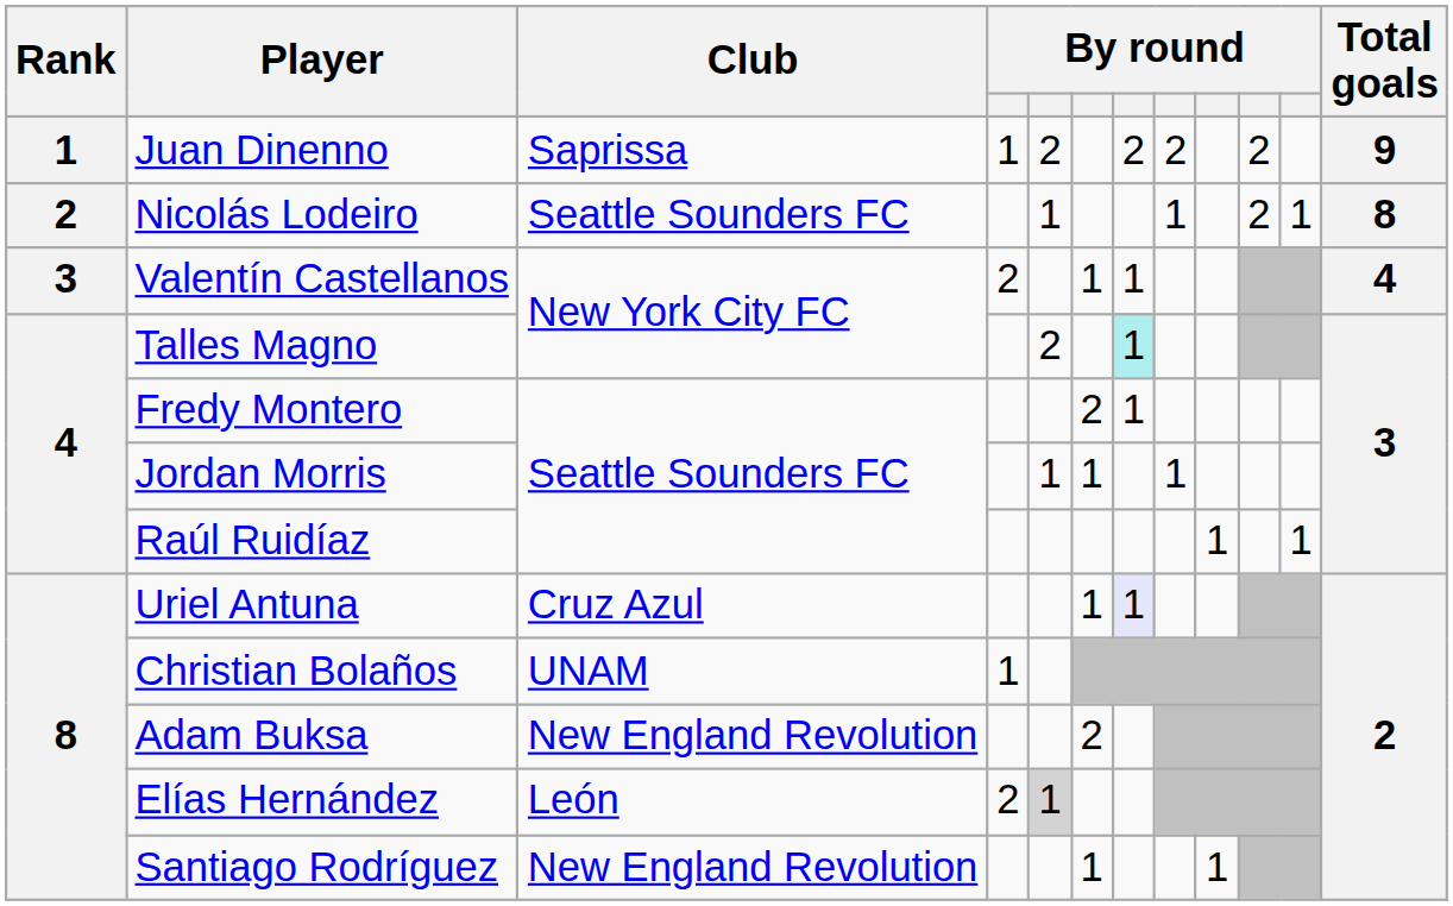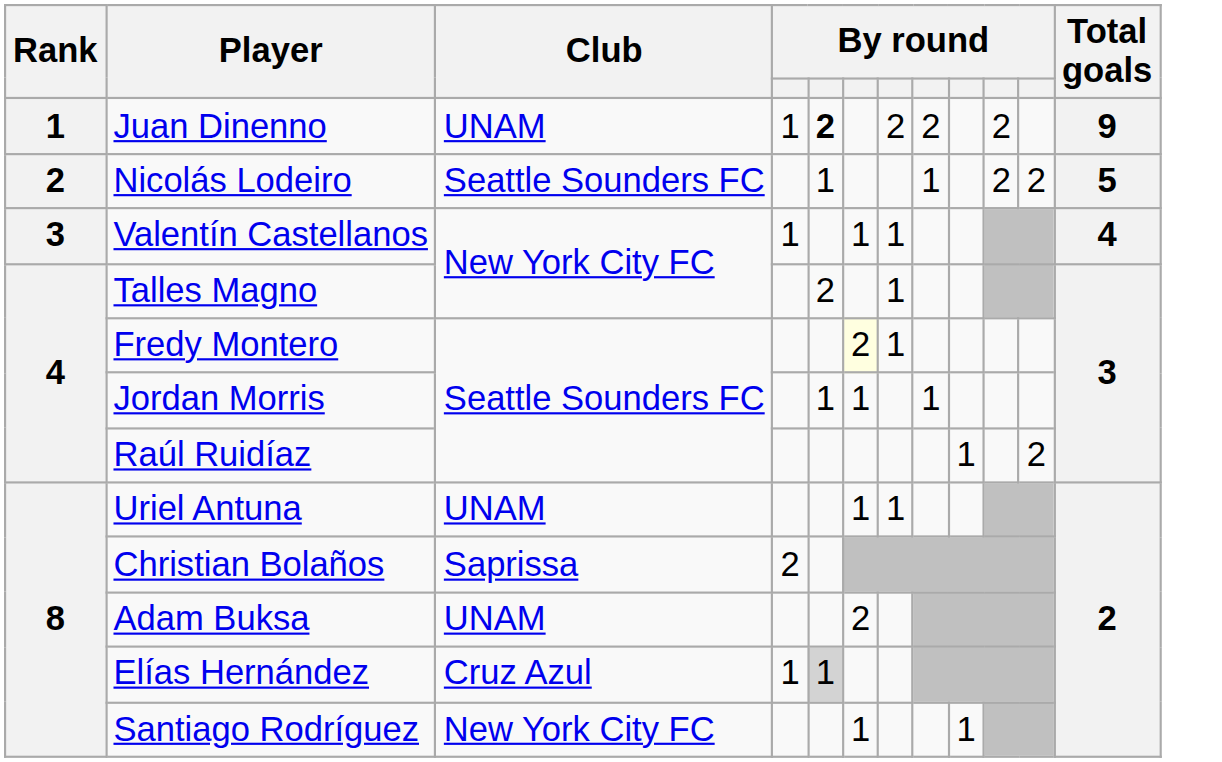Juan Dinenno | Club: Saprissa -> UNAM
Juan Dinenno | column 5: normal -> bold
Nicolás Lodeiro | column 11: 1 -> 2
Nicolás Lodeiro | Total goals: 8 -> 5
Valentín Castellanos | column 4: 2 -> 1
Talles Magno | column 7: paleturquoise background -> no background
Fredy Montero | column 6: no background -> lightyellow background
Raúl Ruidíaz | column 11: 1 -> 2
Uriel Antuna | Club: Cruz Azul -> UNAM
Uriel Antuna | column 7: lavender background -> no background
Christian Bolaños | Club: UNAM -> Saprissa
Christian Bolaños | column 4: 1 -> 2
Adam Buksa | Club: New England Revolution -> UNAM
Elías Hernández | Club: León -> Cruz Azul
Elías Hernández | column 4: 2 -> 1
Santiago Rodríguez | Club: New England Revolution -> New York City FC
